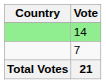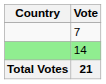rows swapped: 14 <-> 7
